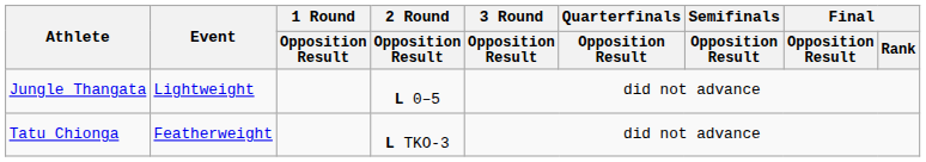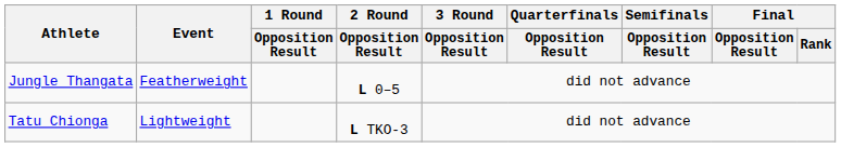Jungle Thangata | Event: Lightweight -> Featherweight
Tatu Chionga | Event: Featherweight -> Lightweight
